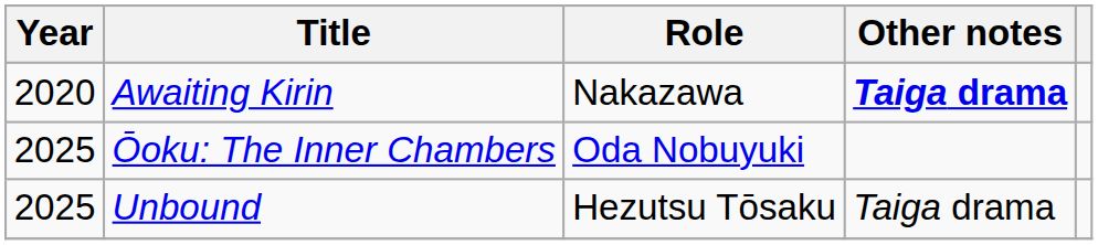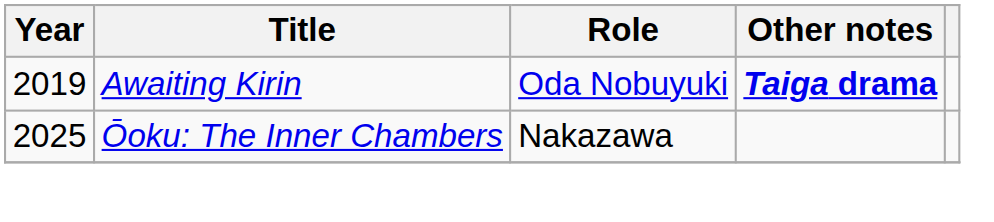Awaiting Kirin | Year: 2020 -> 2019
Awaiting Kirin | Role: Nakazawa -> Oda Nobuyuki
Ōoku: The Inner Chambers | Role: Oda Nobuyuki -> Nakazawa
- row: 2025 | Unbound | Hezutsu Tōsaku | Taiga drama
